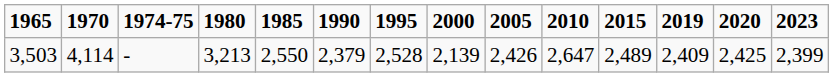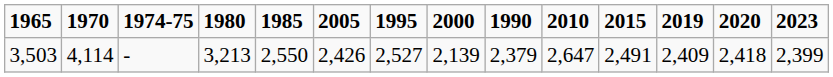columns swapped: 1990 <-> 2005
3,503 | 1995: 2,528 -> 2,527
3,503 | 2015: 2,489 -> 2,491
3,503 | 2020: 2,425 -> 2,418
